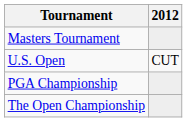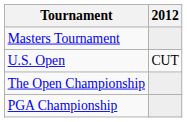rows swapped: The Open Championship <-> PGA Championship
